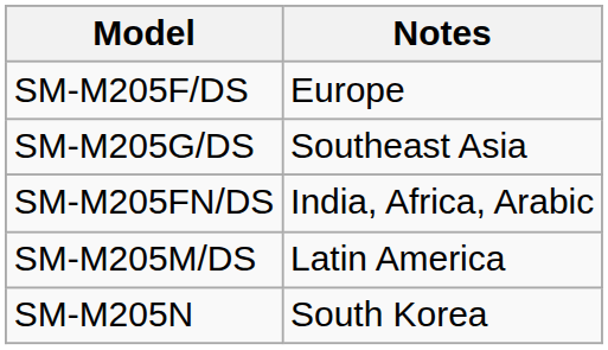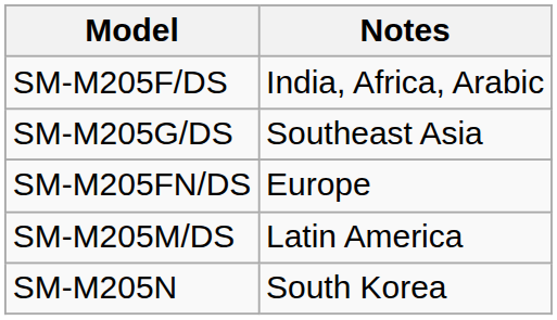SM-M205F/DS | Notes: Europe -> India, Africa, Arabic
SM-M205FN/DS | Notes: India, Africa, Arabic -> Europe
